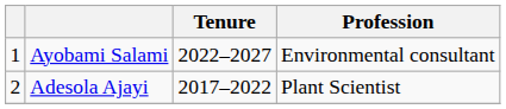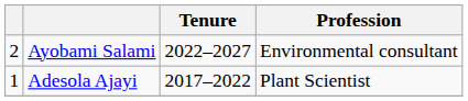Ayobami Salami | column 1: 1 -> 2
Adesola Ajayi | column 1: 2 -> 1
